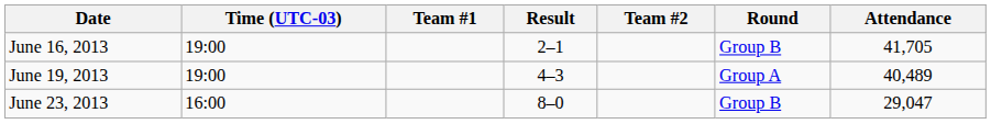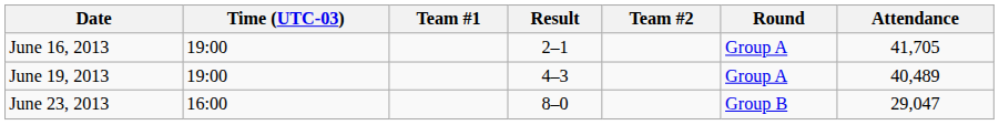June 16, 2013 | Round: Group B -> Group A
